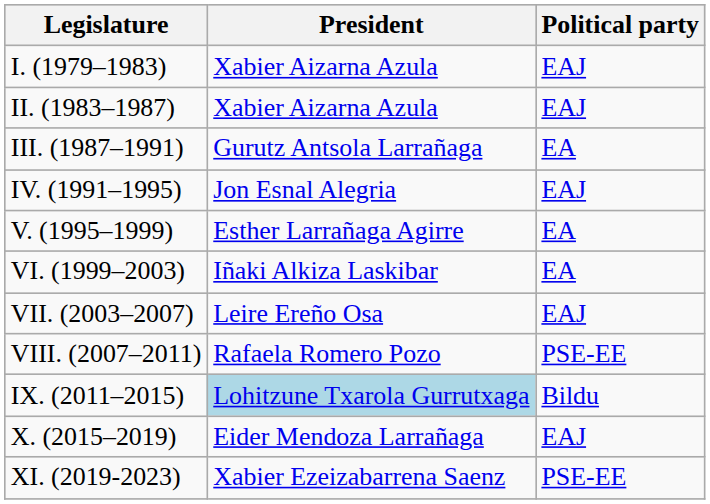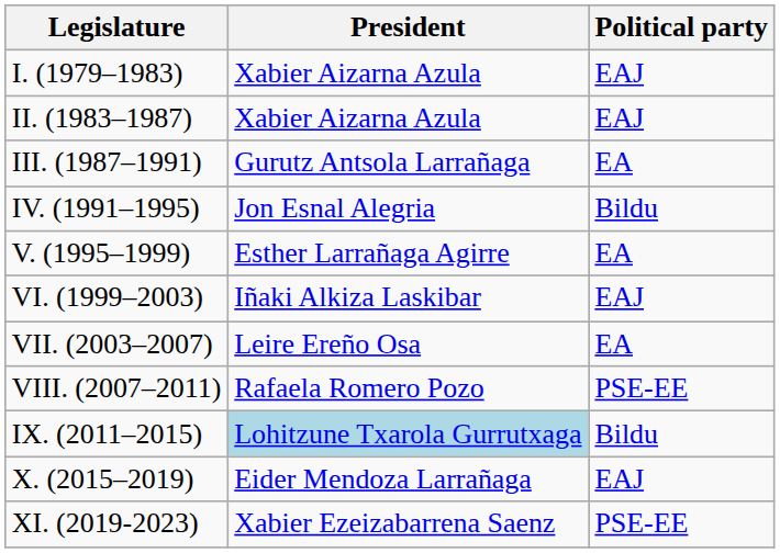IV. (1991–1995) | Political party: EAJ -> Bildu
VI. (1999–2003) | Political party: EA -> EAJ
VII. (2003–2007) | Political party: EAJ -> EA
